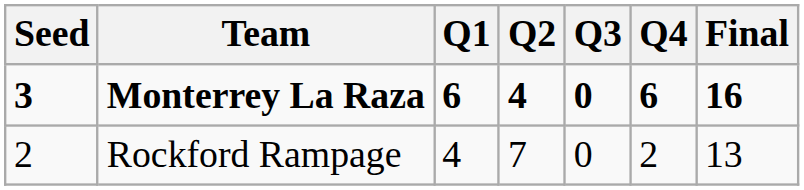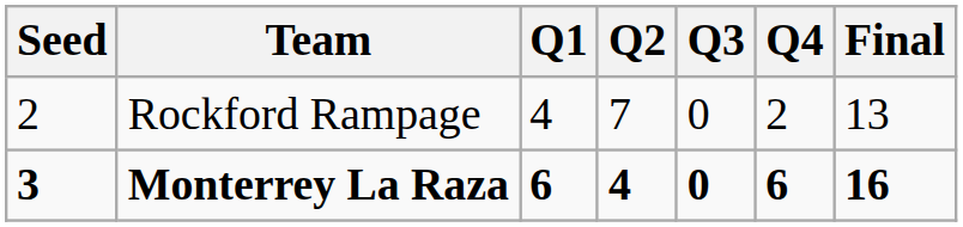rows swapped: Rockford Rampage <-> Monterrey La Raza
